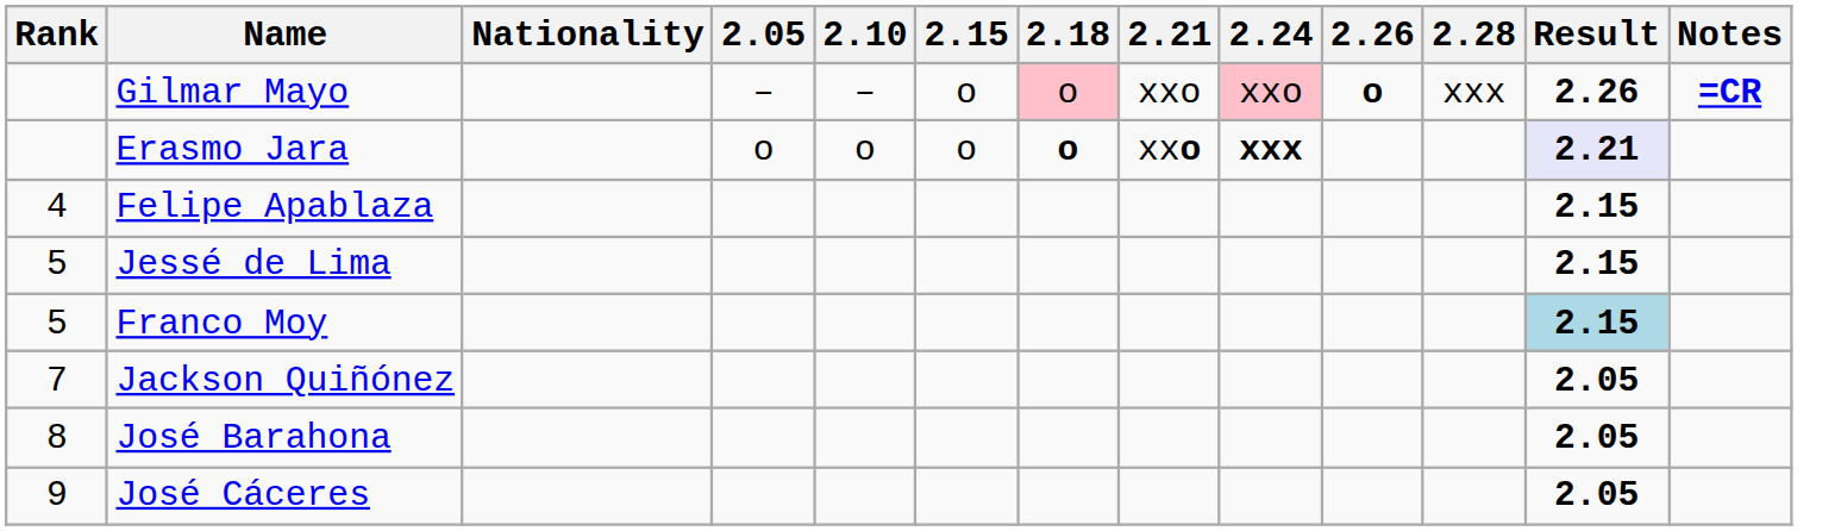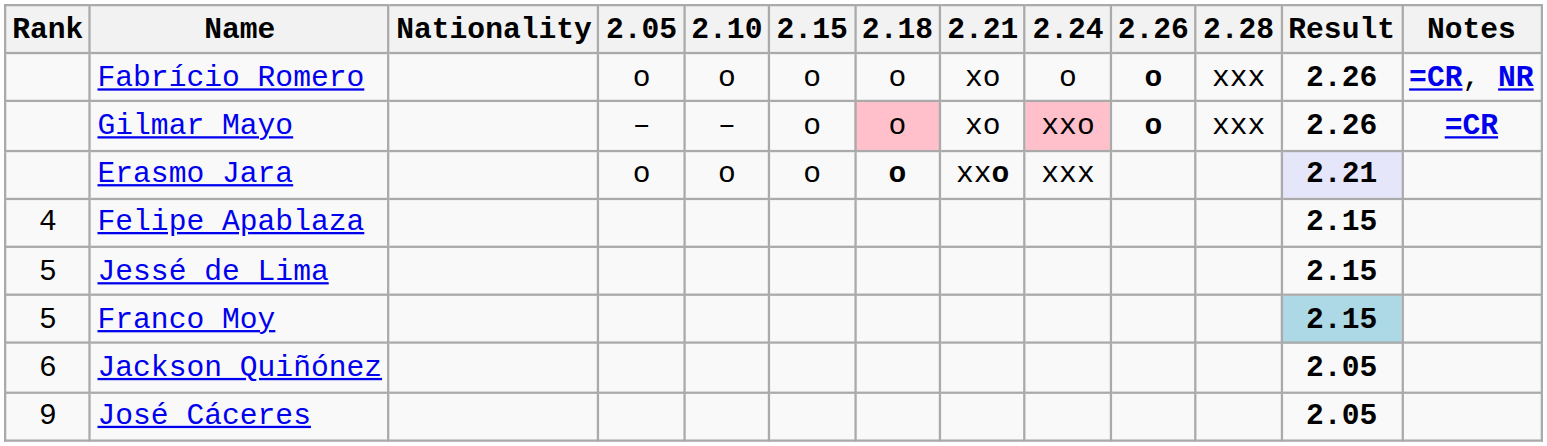+ row: Fabrício Romero | o | o | o | o | xo | o | o | xxx | 2.26 | =CR, NR
Gilmar Mayo | 2.21: xxo -> xo
Erasmo Jara | 2.24: bold -> normal
Jackson Quiñónez | Rank: 7 -> 6
- row: 8 | José Barahona | 2.05
